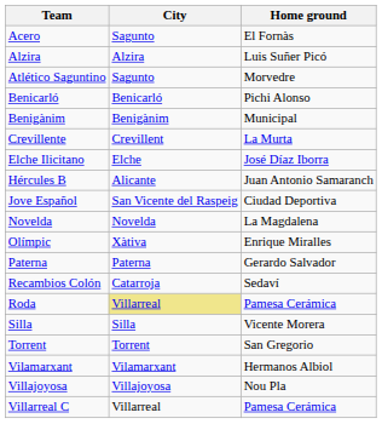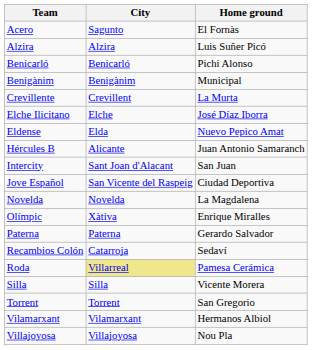- row: Atlético Saguntino | Sagunto | Morvedre
+ row: Eldense | Elda | Nuevo Pepico Amat
+ row: Intercity | Sant Joan d'Alacant | San Juan
- row: Villarreal C | Villarreal | Pamesa Cerámica
